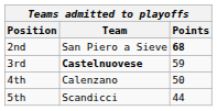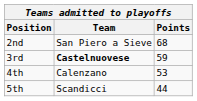2nd | Points: bold -> normal
4th | Points: 50 -> 53
